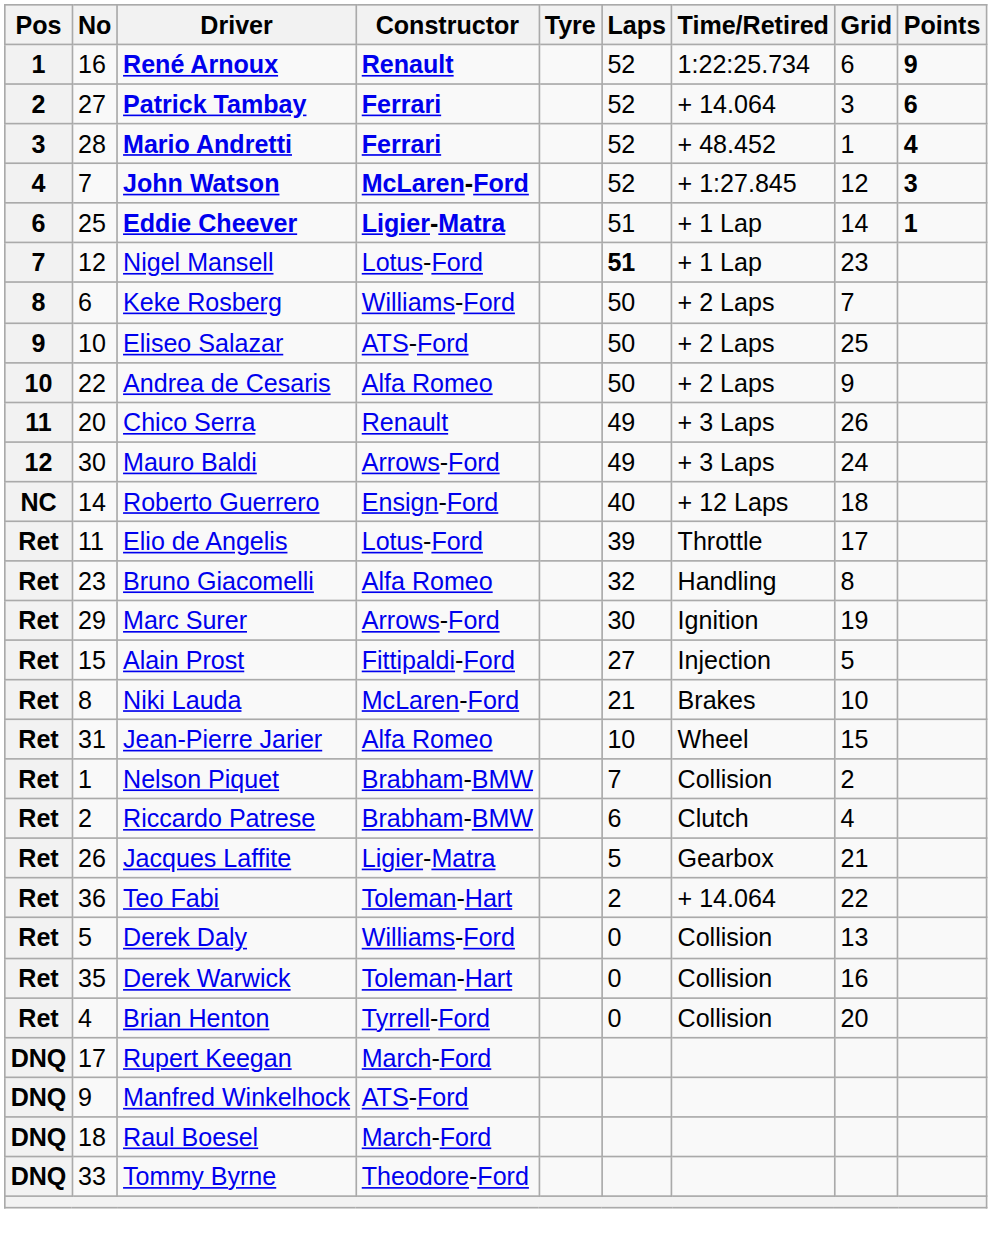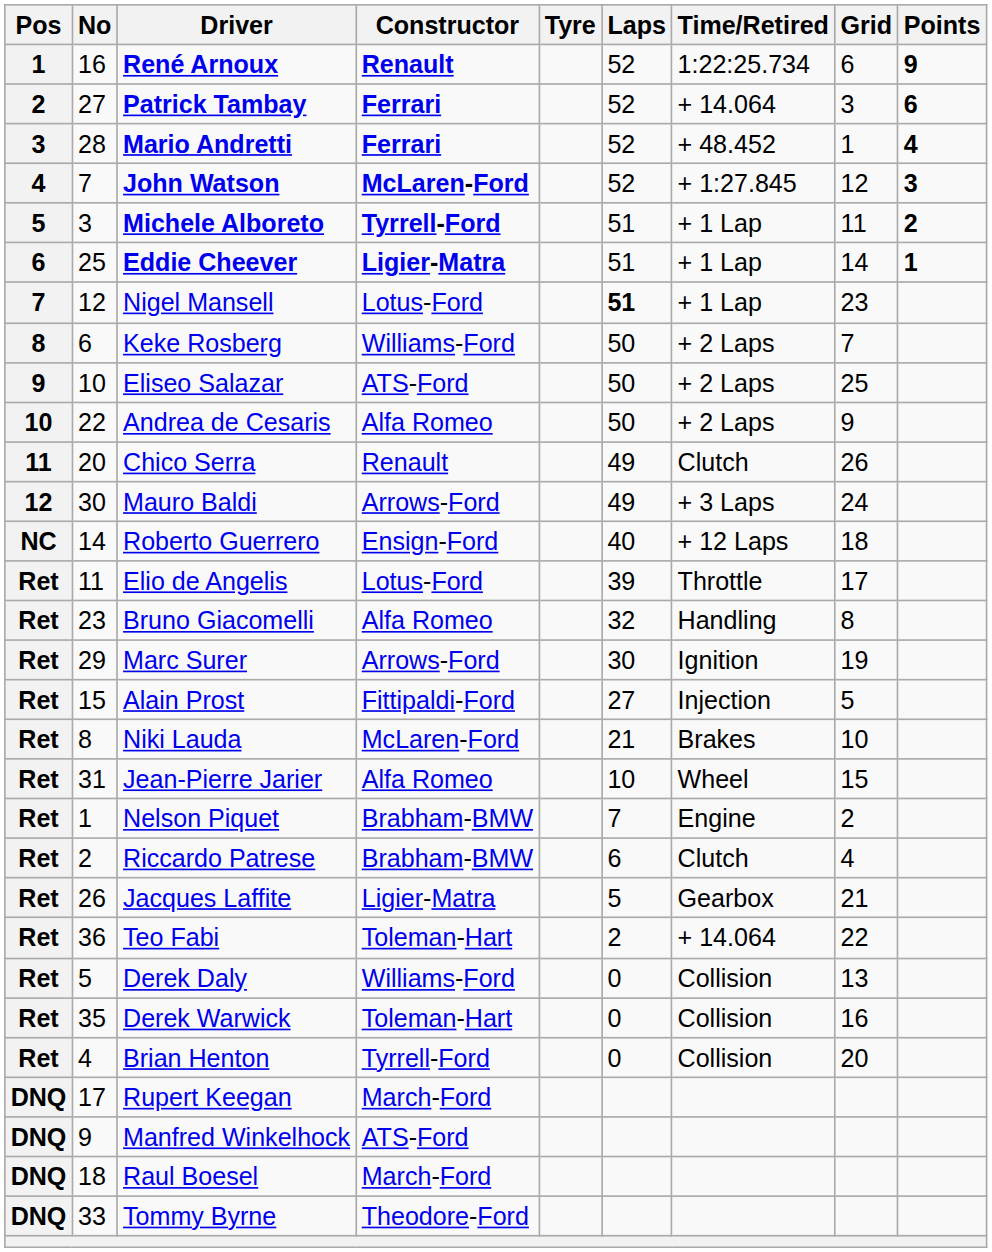+ row: 5 | 3 | Michele Alboreto | Tyrrell-Ford | 51 | + 1 Lap | 11 | 2
Chico Serra | Time/Retired: + 3 Laps -> Clutch
Nelson Piquet | Time/Retired: Collision -> Engine
